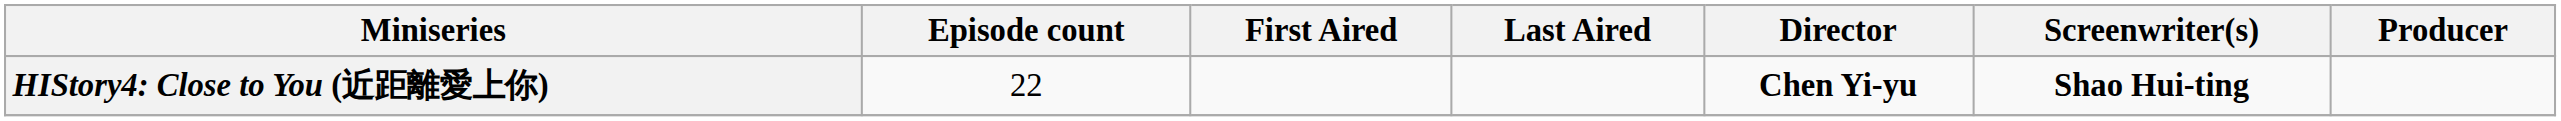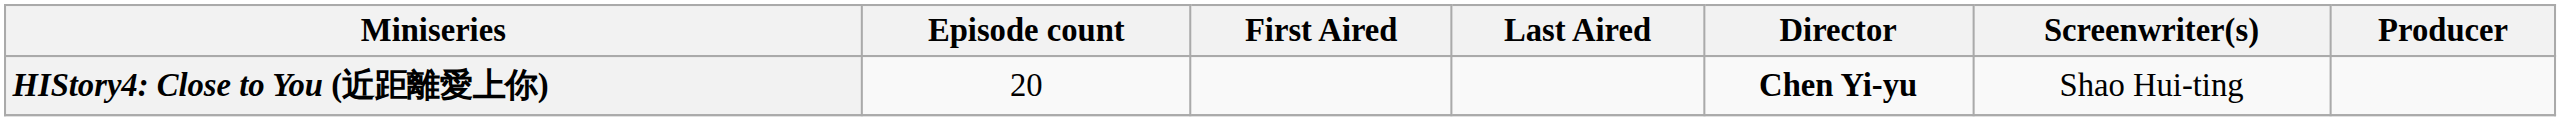HIStory4: Close to You (近距離愛上你) | Episode count: 22 -> 20
HIStory4: Close to You (近距離愛上你) | Screenwriter(s): bold -> normal
